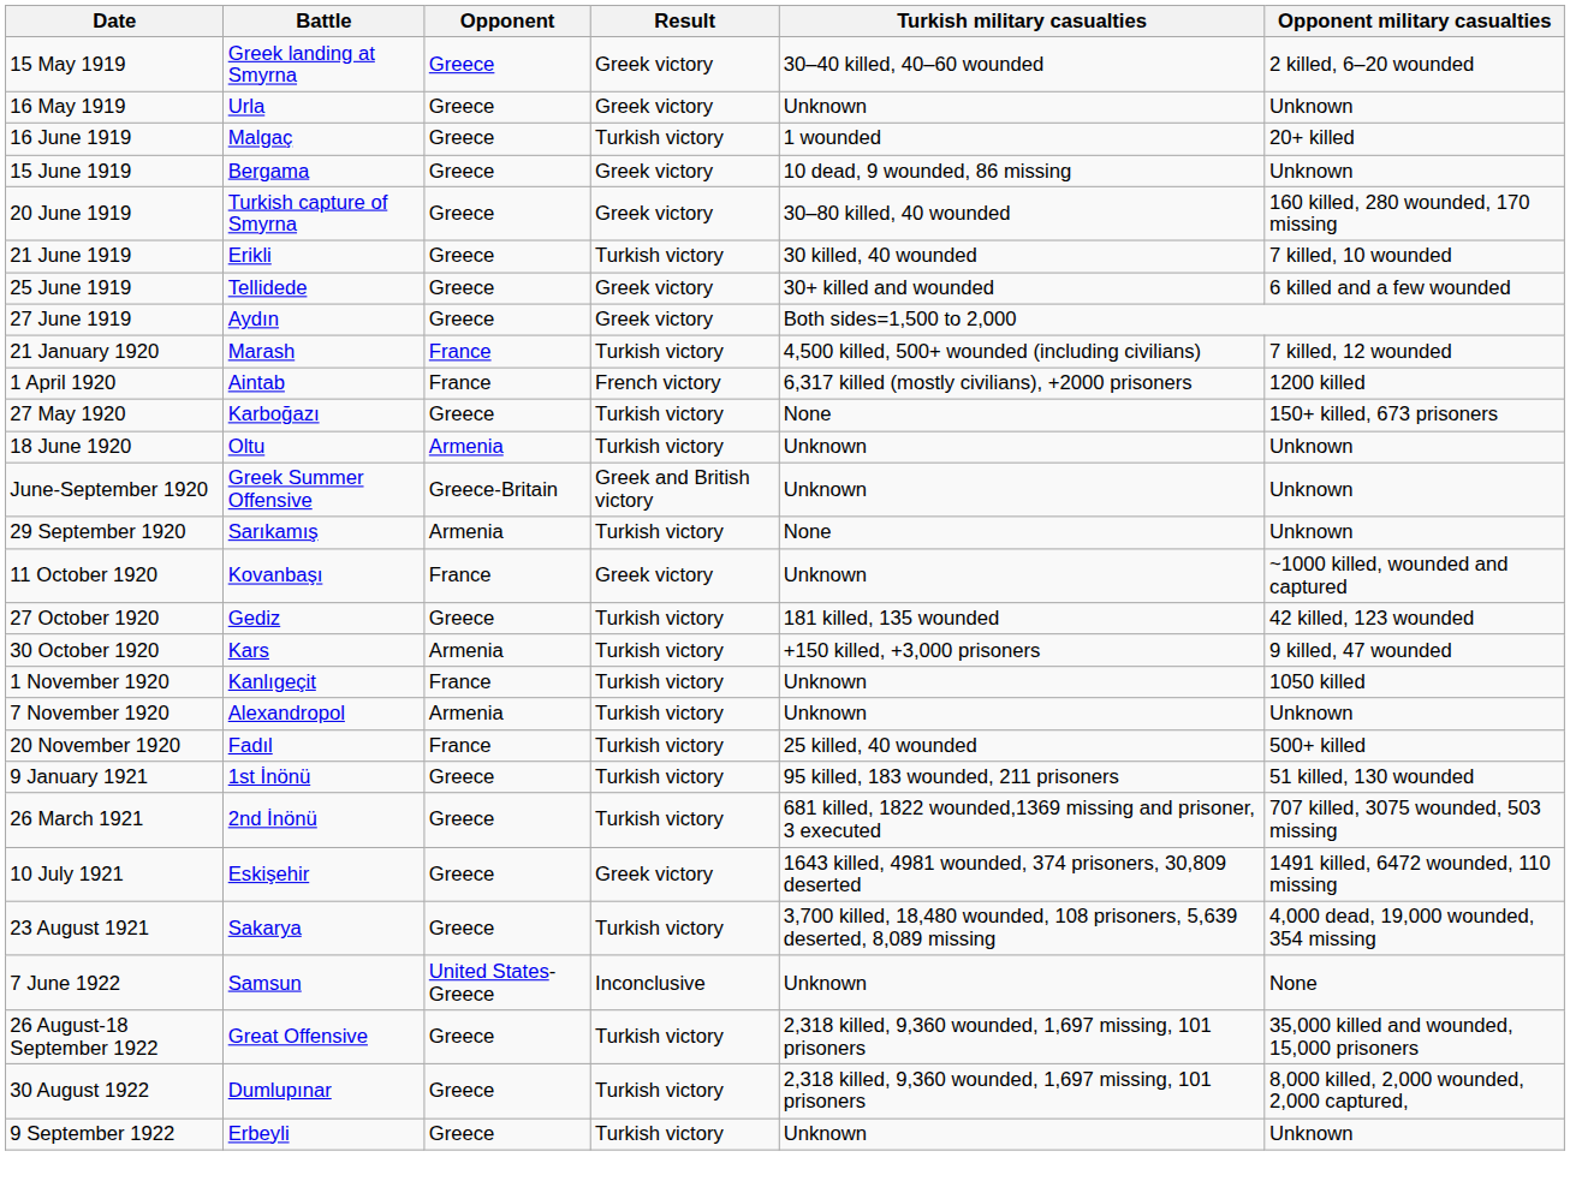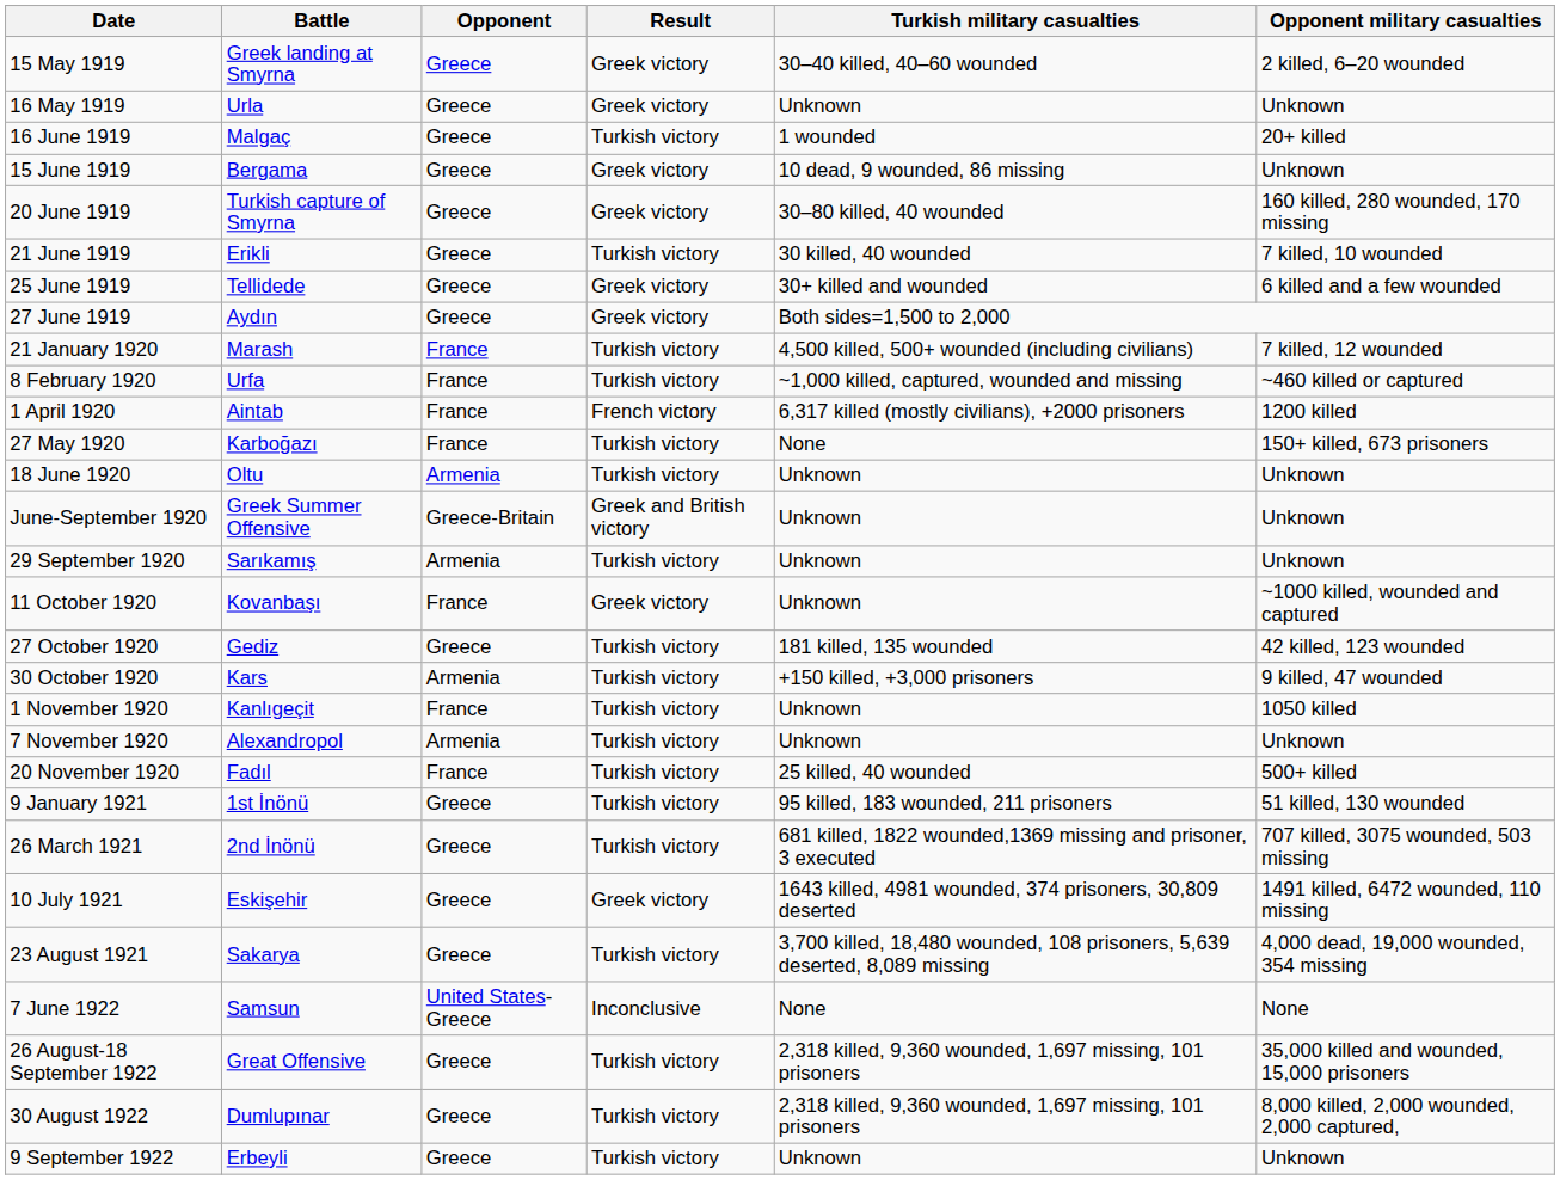+ row: 8 February 1920 | Urfa | France | Turkish victory | ~1,000 killed, captured, wounded and missing | ~460 killed or captured
27 May 1920 | Opponent: Greece -> France
29 September 1920 | Turkish military casualties: None -> Unknown
7 June 1922 | Turkish military casualties: Unknown -> None
